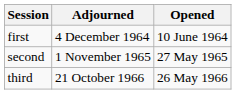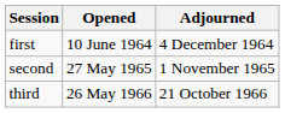columns swapped: Opened <-> Adjourned
